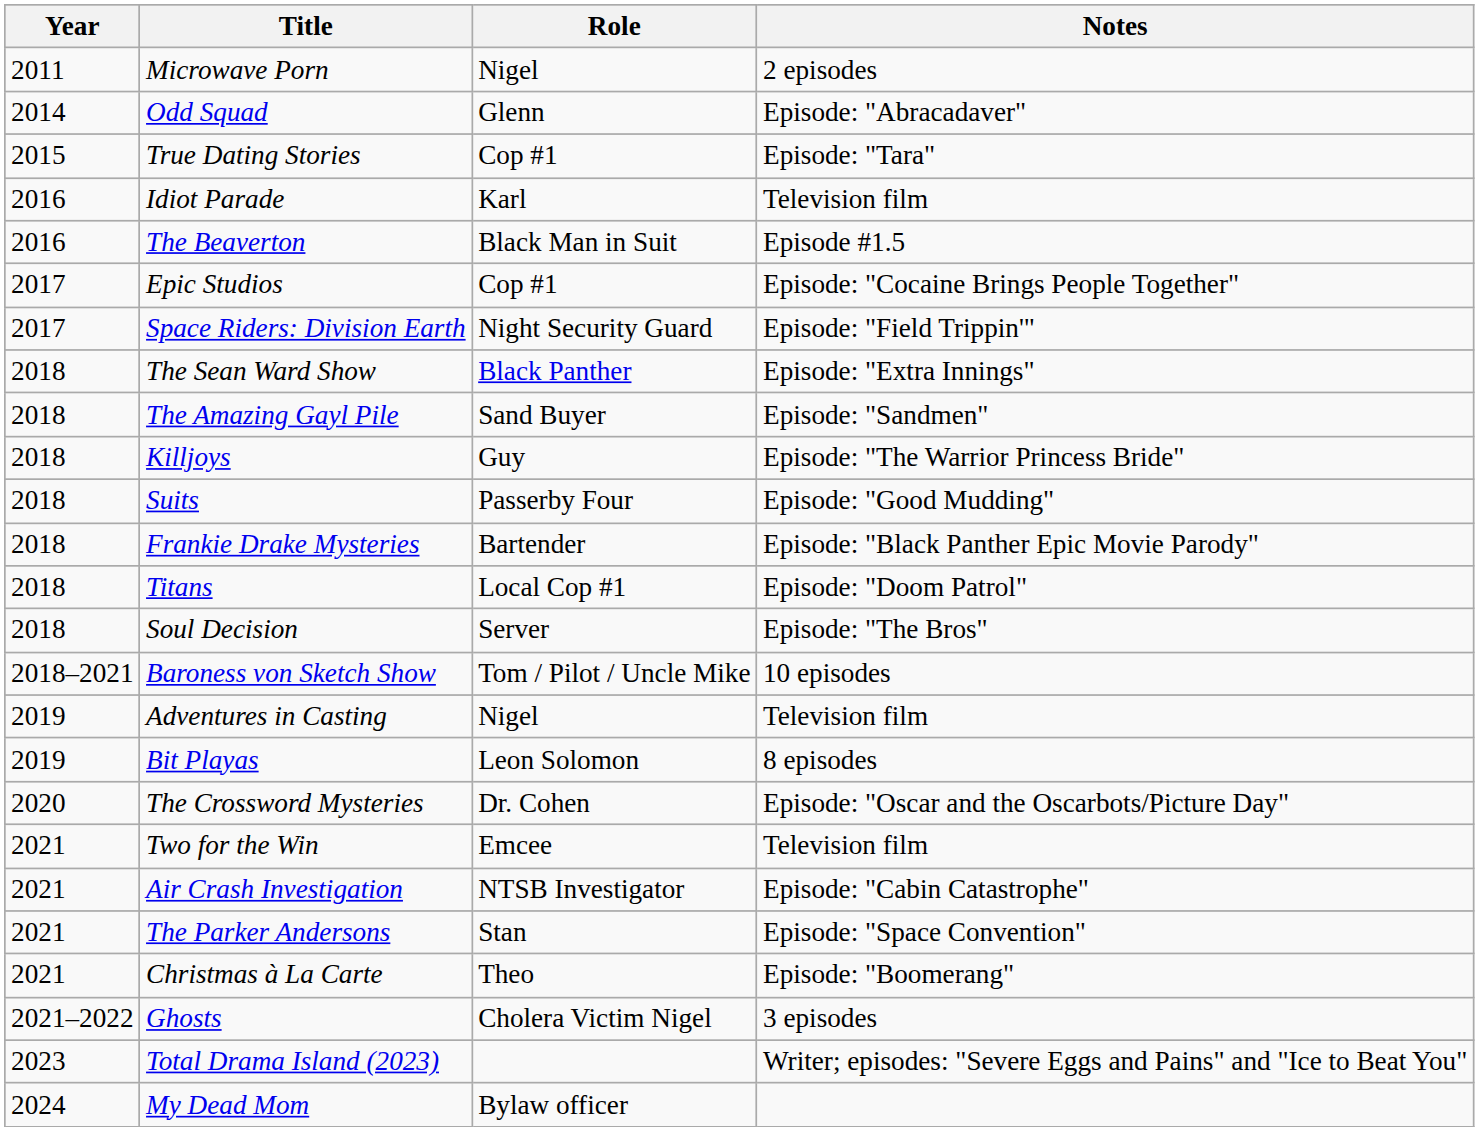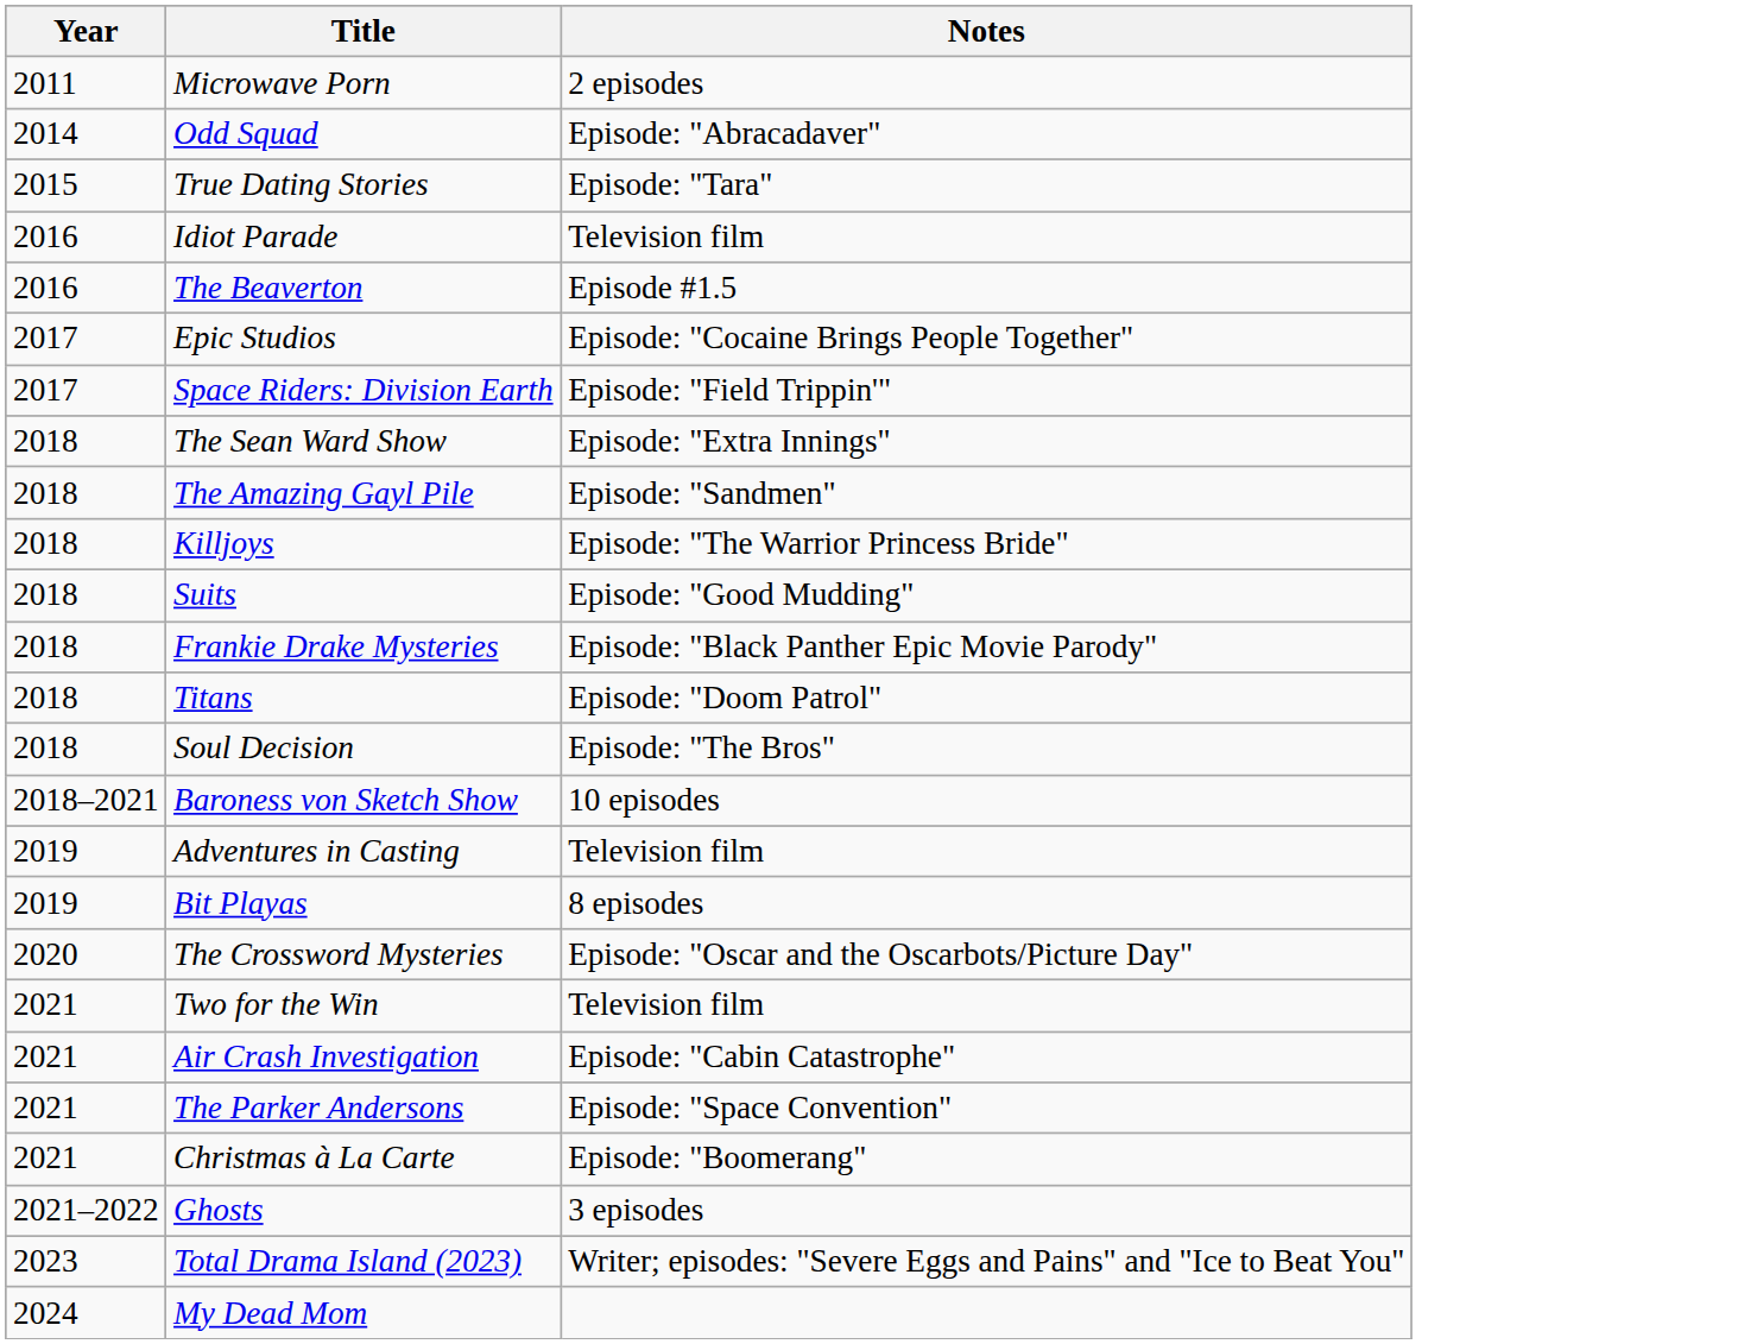- column: Role | Nigel | Glenn | Cop #1 | Karl | Black Man in Suit | Cop #1 | Night Security Guard | Black Panther | Sand Buyer | Guy | Passerby Four | Bartender | Local Cop #1 | Server | Tom / Pilot / Uncle Mike | Nigel | Leon Solomon | Dr. Cohen | Emcee | NTSB Investigator | Stan | Theo | Cholera Victim Nigel | Bylaw officer
